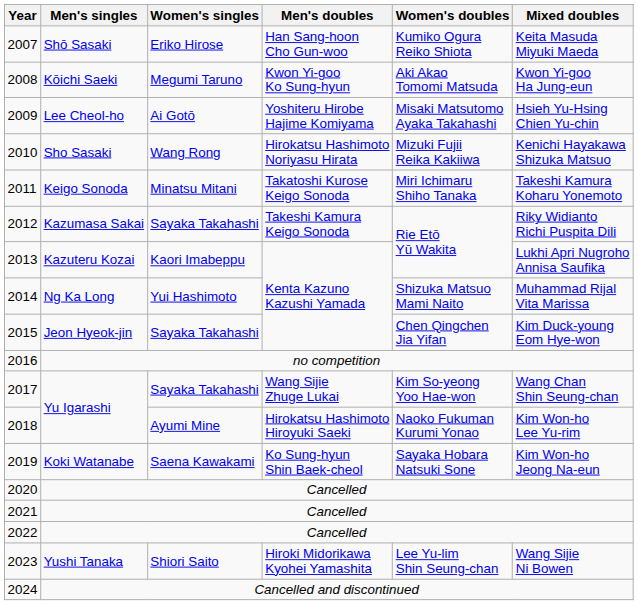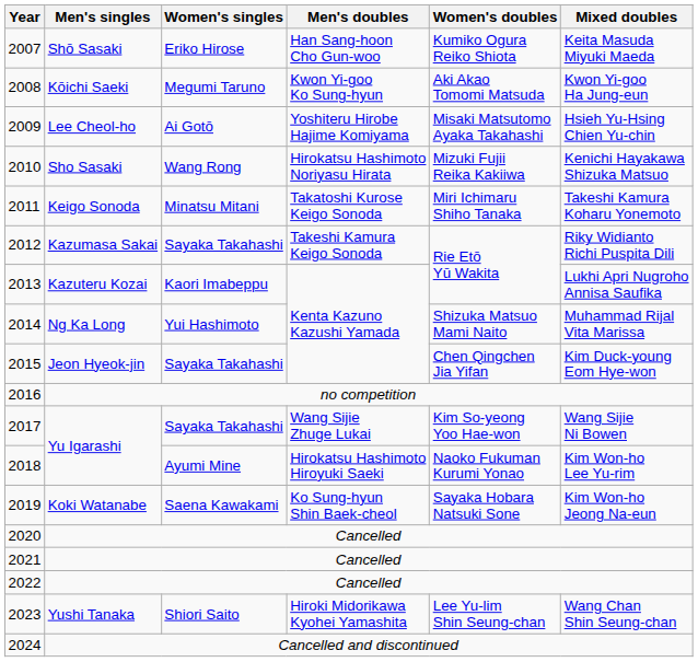2017 | Mixed doubles: Wang Chan Shin Seung-chan -> Wang Sijie Ni Bowen
2023 | Mixed doubles: Wang Sijie Ni Bowen -> Wang Chan Shin Seung-chan
